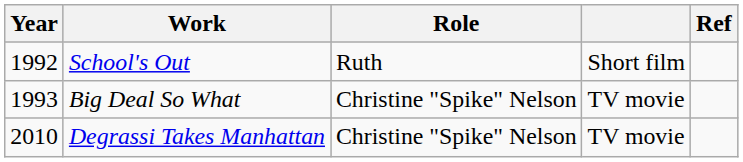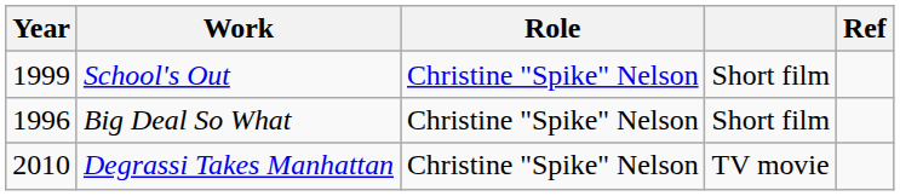School's Out | Year: 1992 -> 1999
School's Out | Role: Ruth -> Christine "Spike" Nelson
Big Deal So What | Year: 1993 -> 1996
Big Deal So What | column 4: TV movie -> Short film
